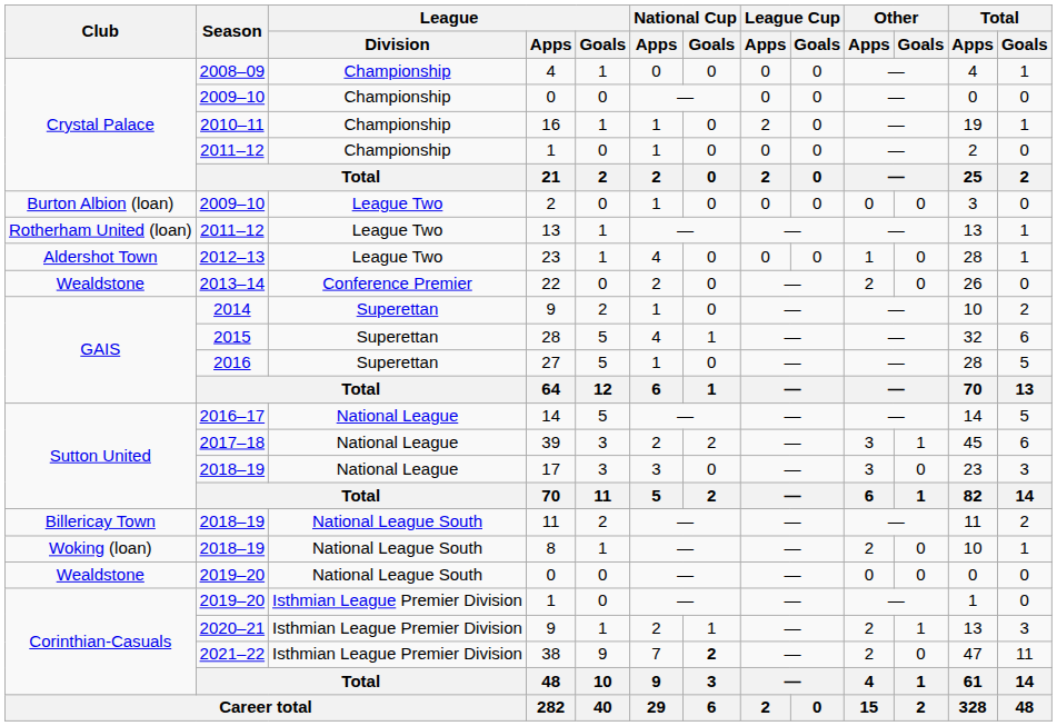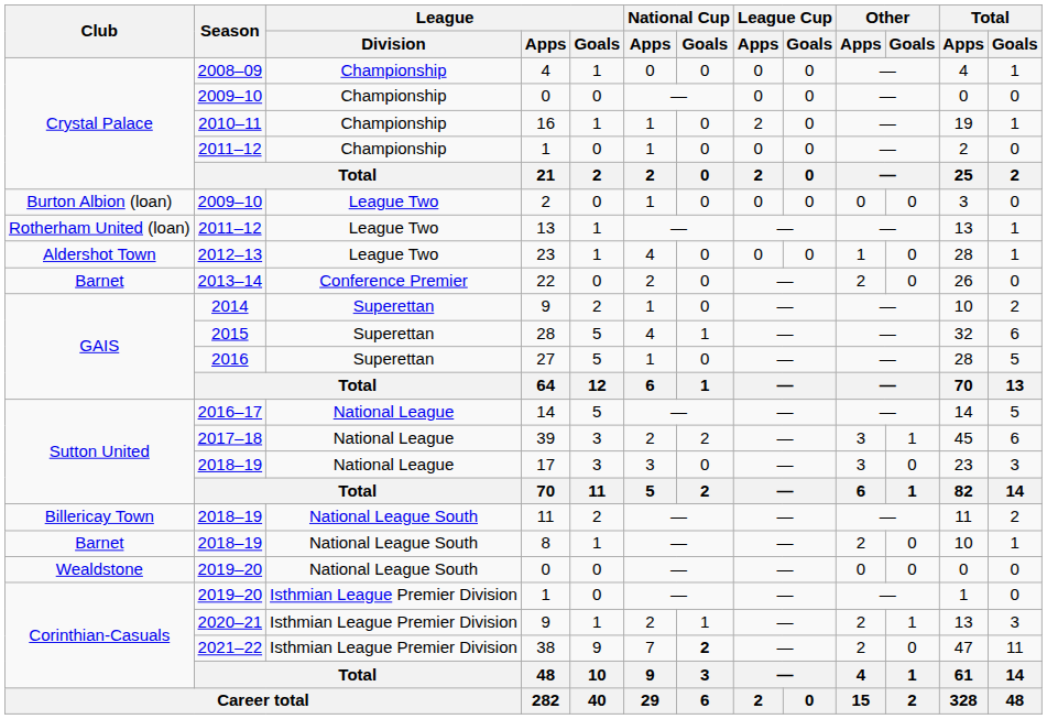22 | Club: Wealdstone -> Barnet
8 | Club: Woking (loan) -> Barnet
